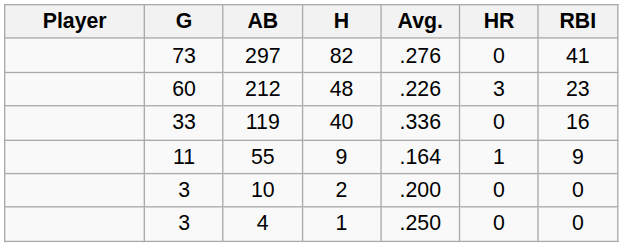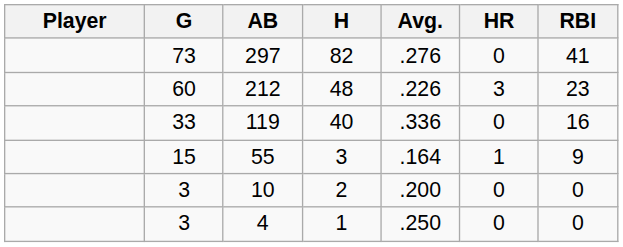55 | G: 11 -> 15
55 | H: 9 -> 3
